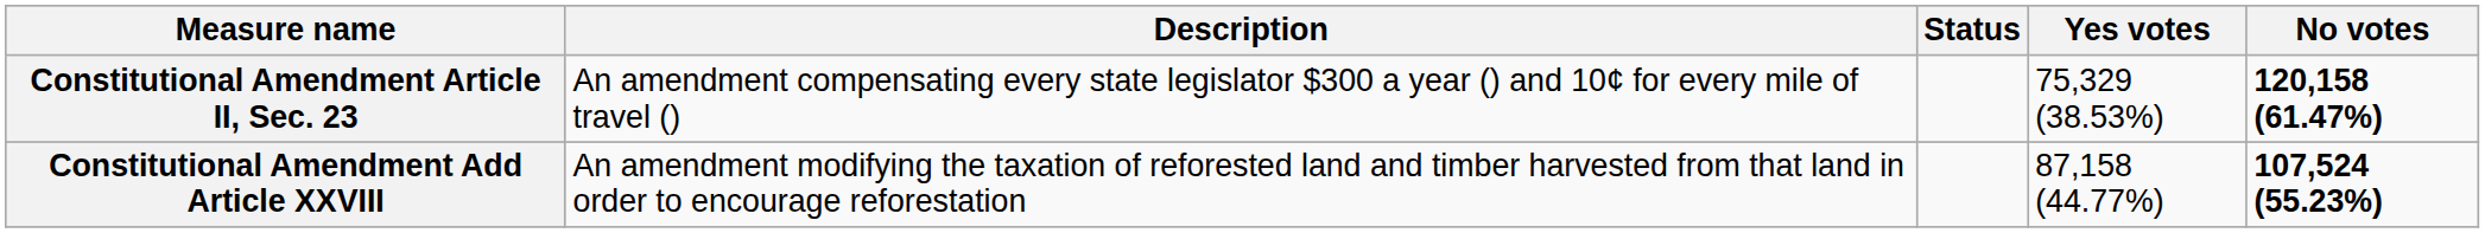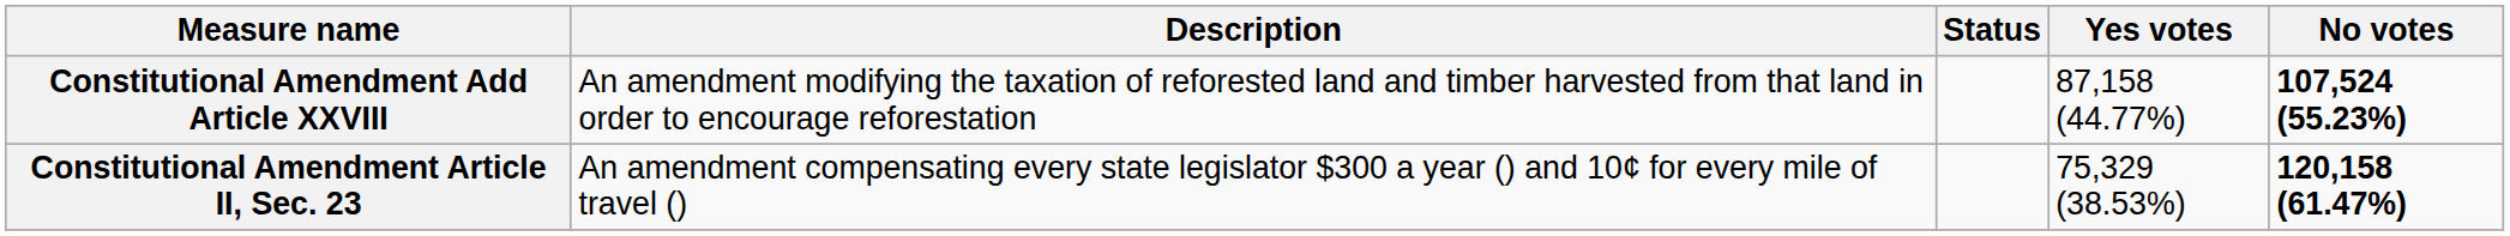rows swapped: Constitutional Amendment Add Article XXVIII <-> Constitutional Amendment Article II, Sec. 23
